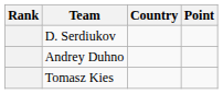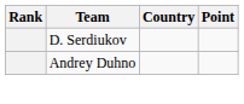- row: Tomasz Kies
